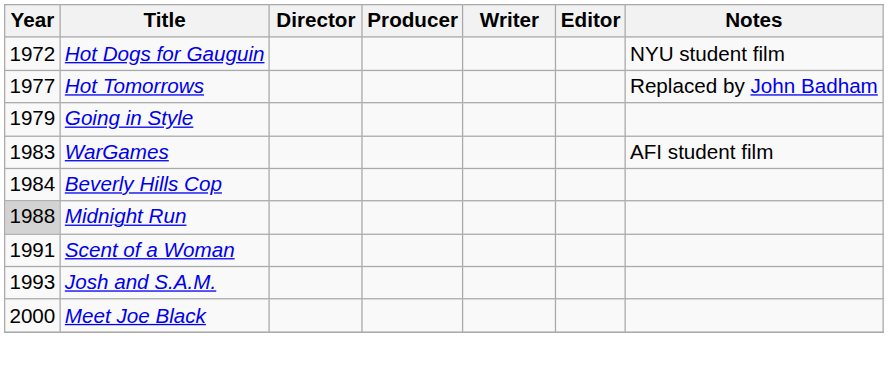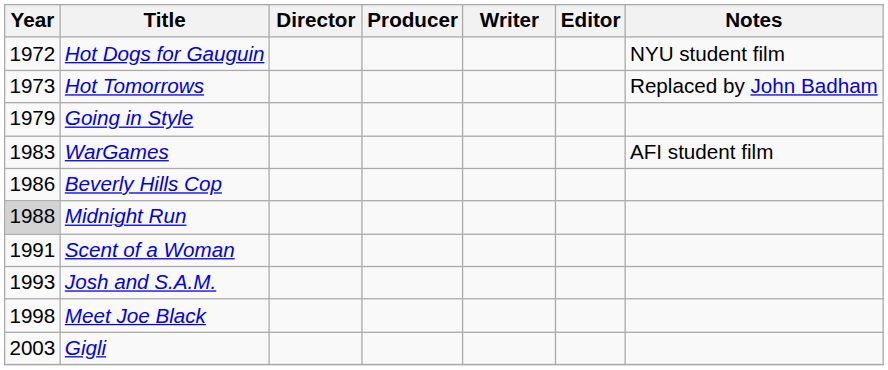Hot Tomorrows | Year: 1977 -> 1973
Beverly Hills Cop | Year: 1984 -> 1986
Meet Joe Black | Year: 2000 -> 1998
+ row: 2003 | Gigli
